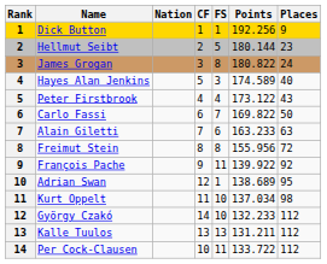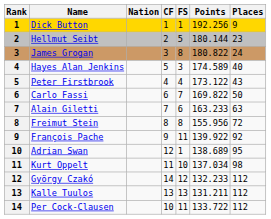György Czakó | FS: 10 -> 12
